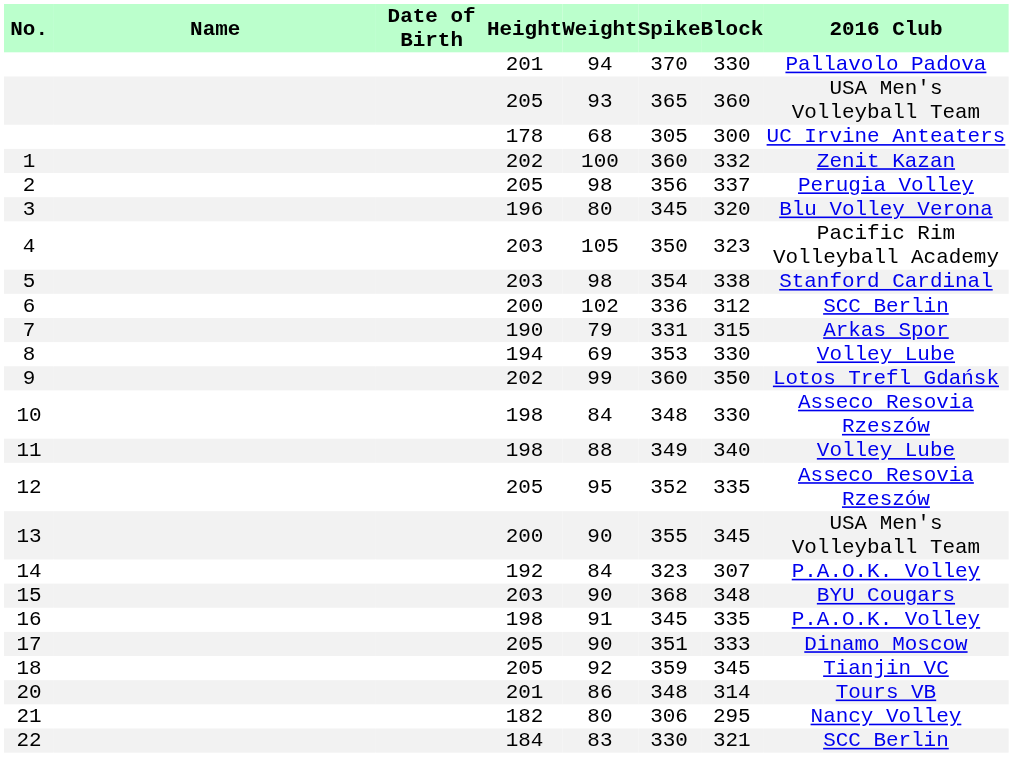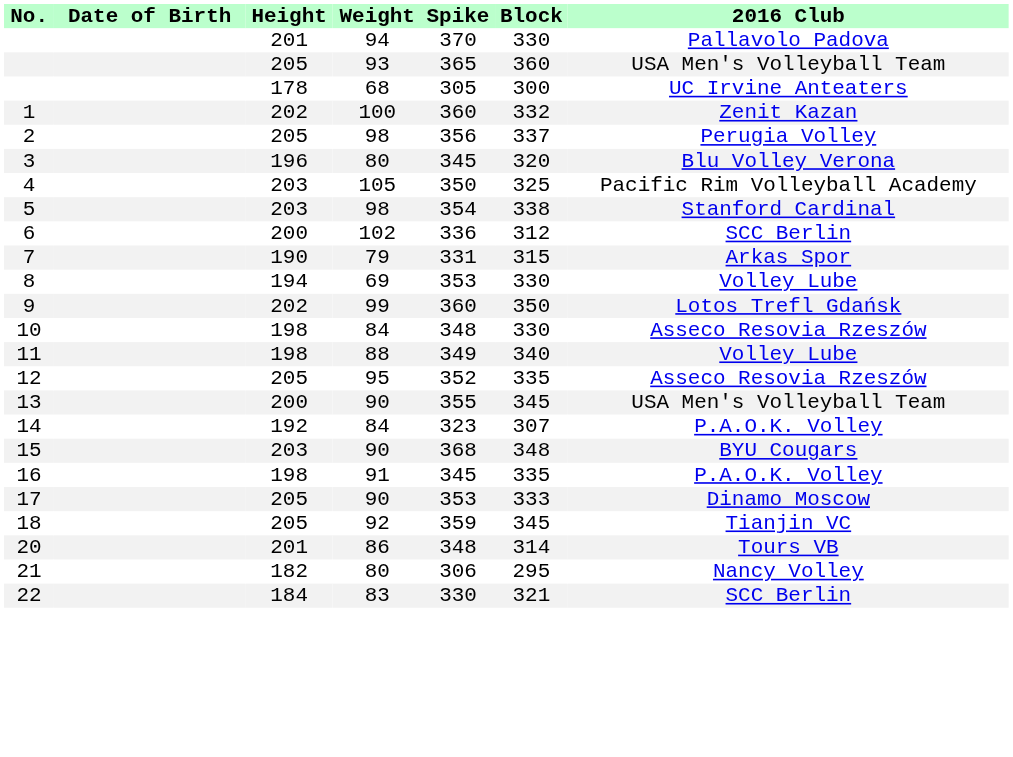- column: Name
4 | Block: 323 -> 325
17 | Spike: 351 -> 353
